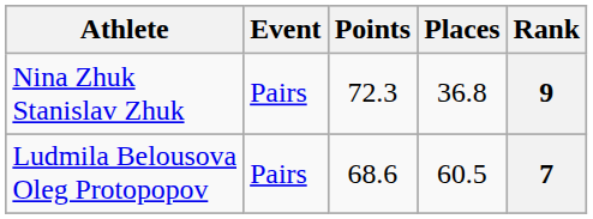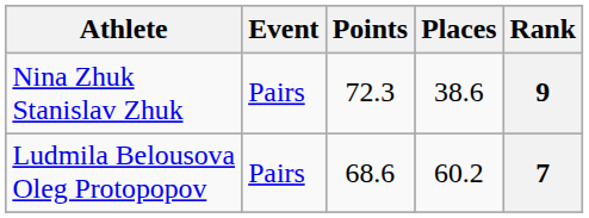Nina Zhuk Stanislav Zhuk | Places: 36.8 -> 38.6
Ludmila Belousova Oleg Protopopov | Places: 60.5 -> 60.2
